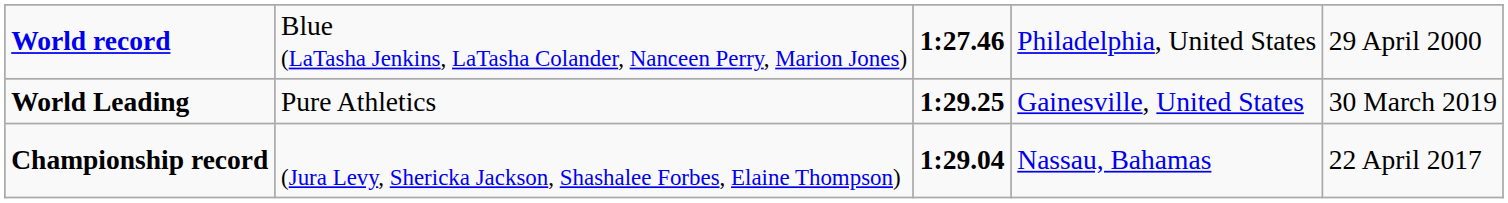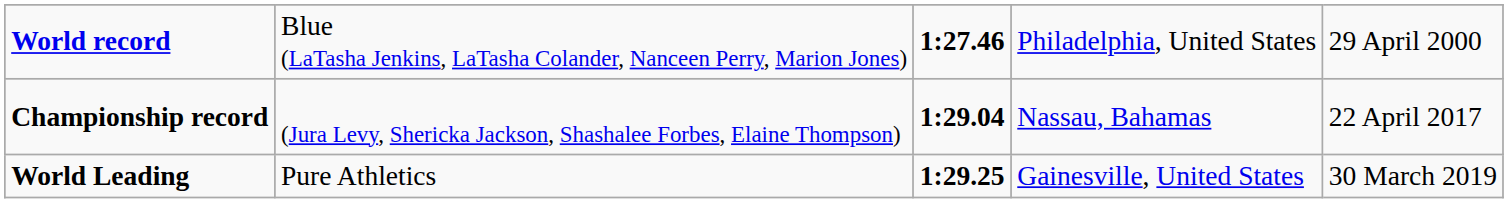rows swapped: Championship record <-> World Leading
